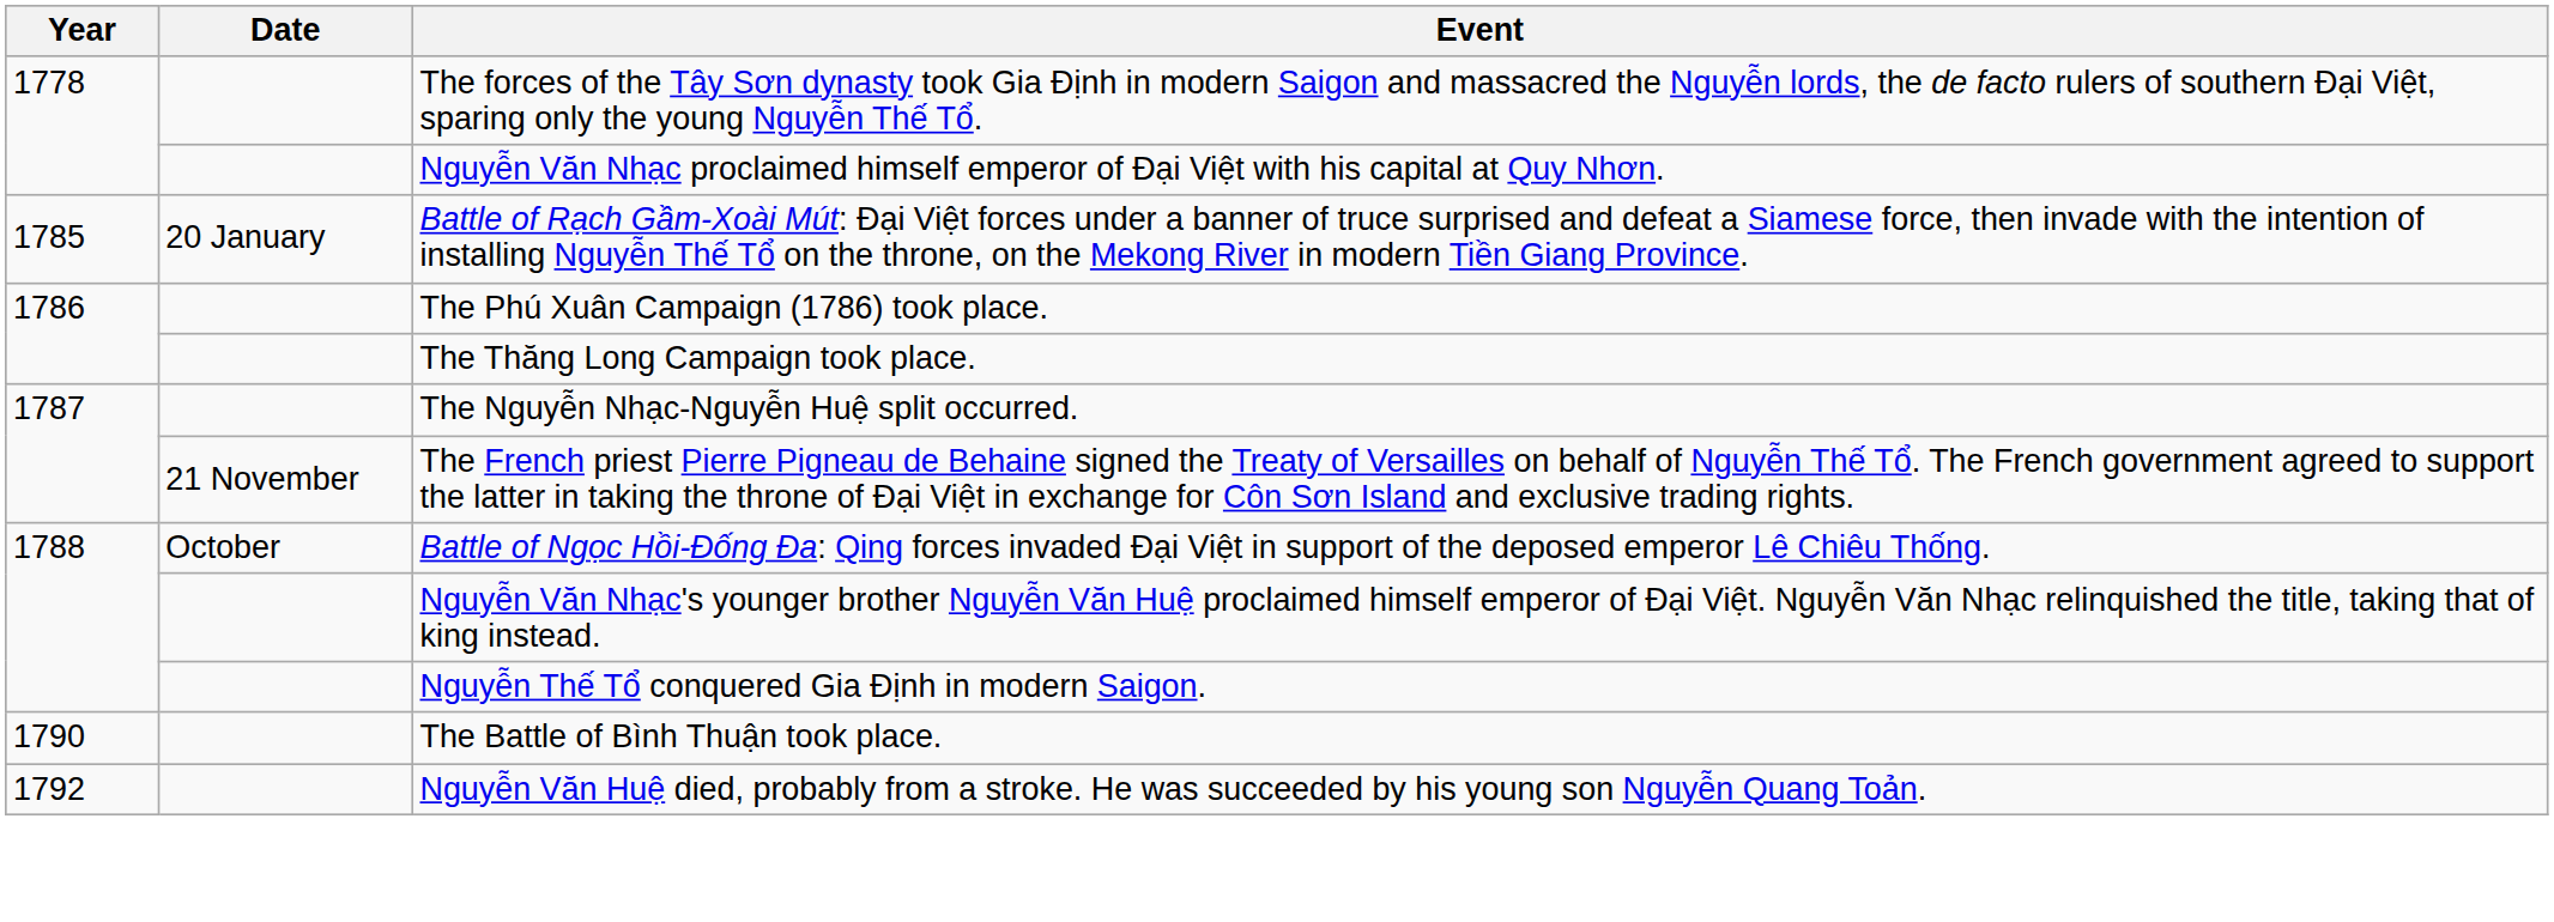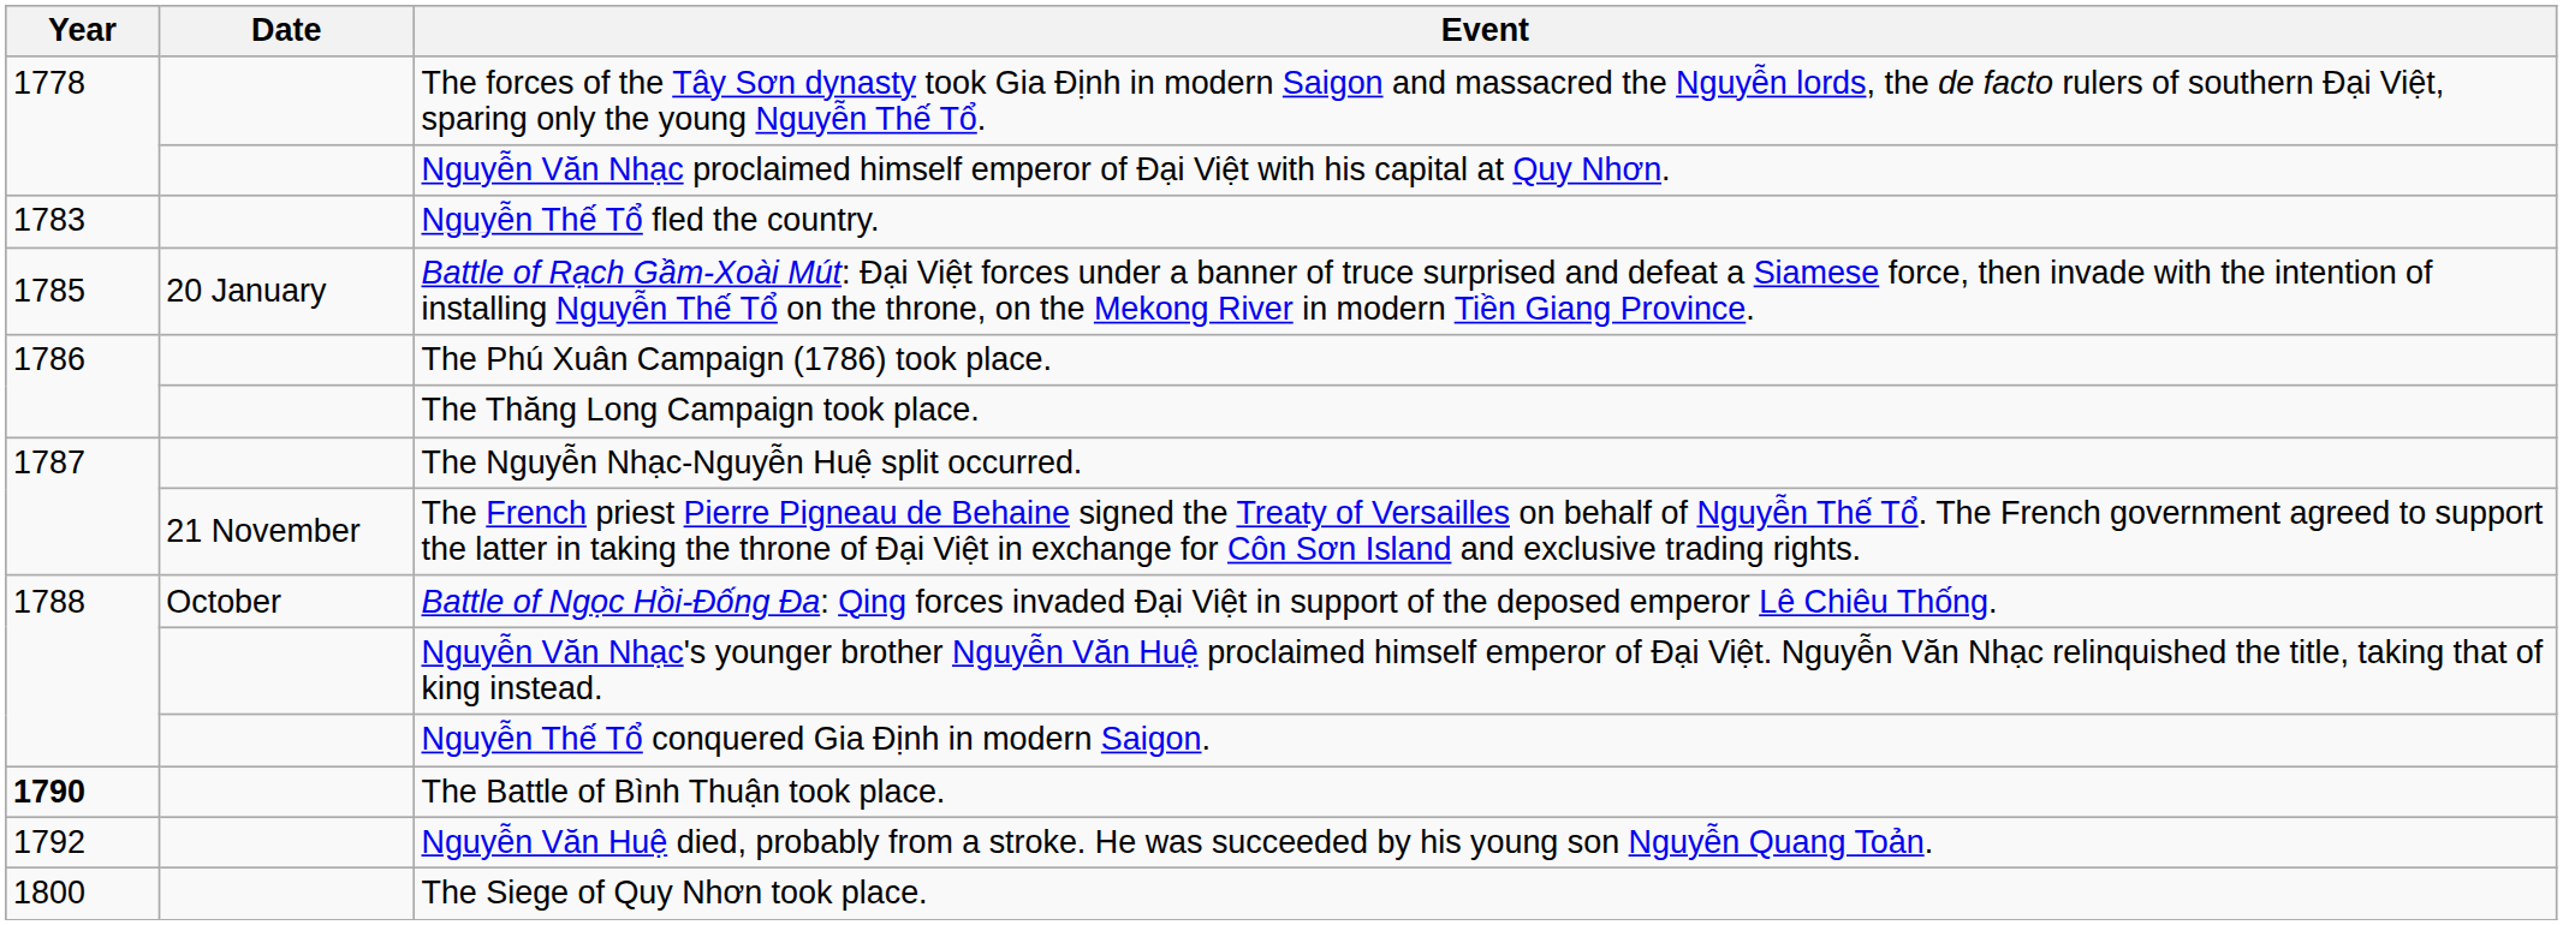+ row: 1783 | Nguyễn Thế Tổ fled the country.
The Battle of Bình Thuận took place. | Year: normal -> bold
+ row: 1800 | The Siege of Quy Nhơn took place.
